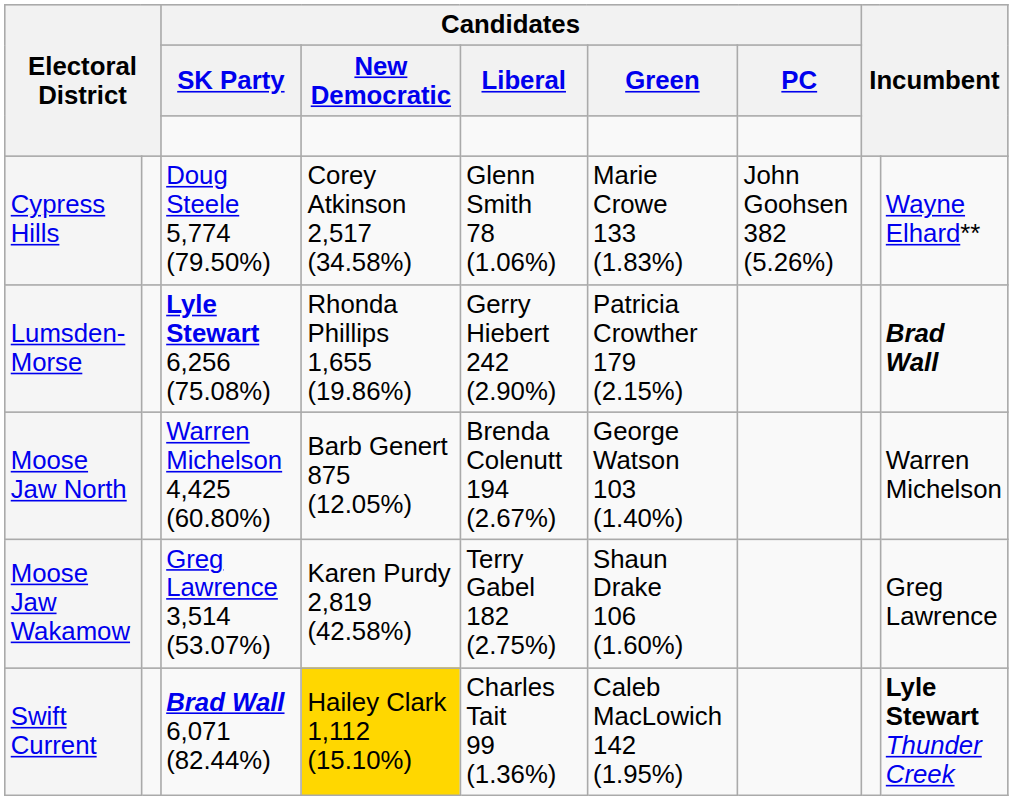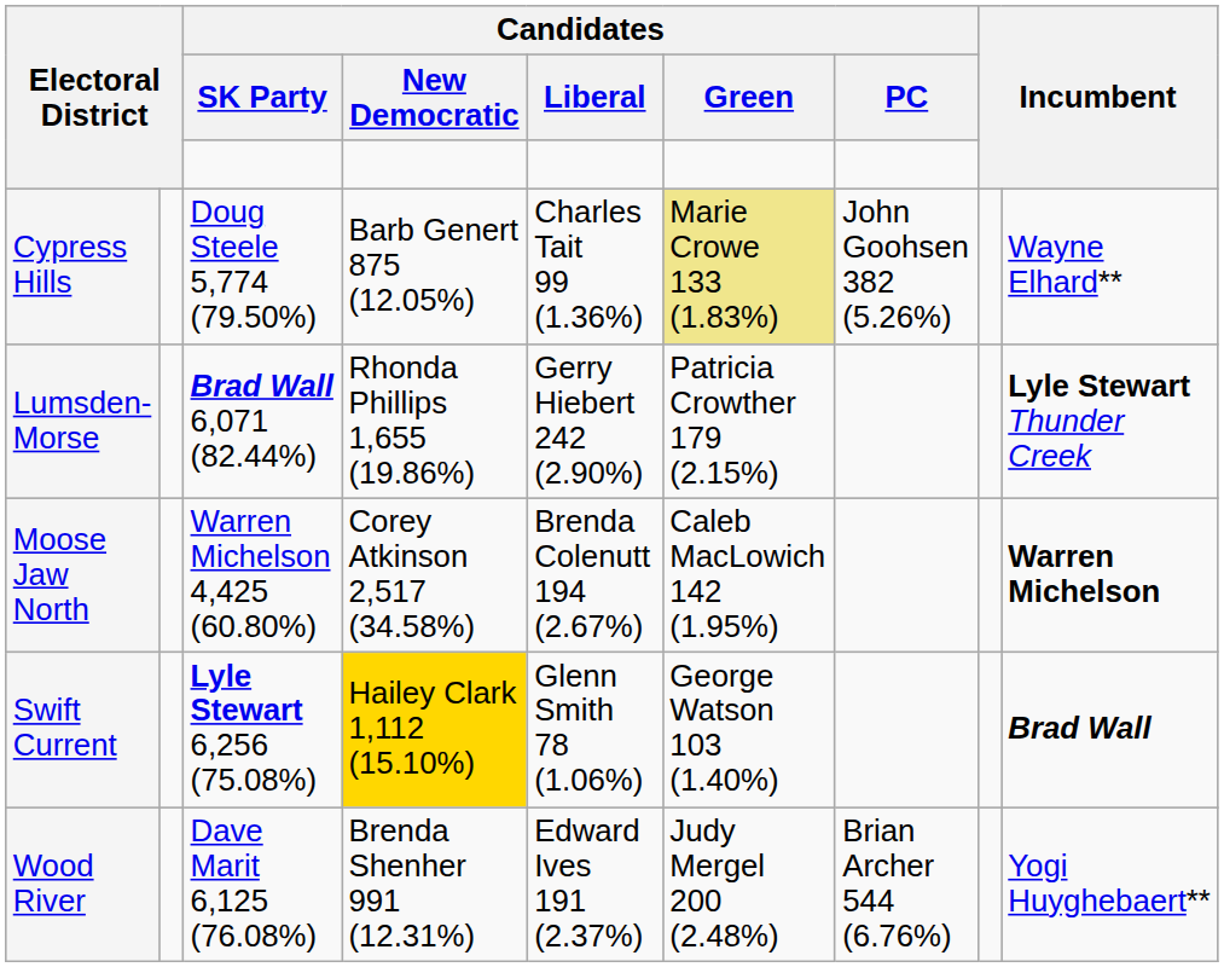Cypress Hills | Candidates / New Democratic: Corey Atkinson 2,517 (34.58%) -> Barb Genert 875 (12.05%)
Cypress Hills | Candidates / Liberal: Glenn Smith 78 (1.06%) -> Charles Tait 99 (1.36%)
Cypress Hills | Candidates / Green: no background -> khaki background
Lumsden-Morse | Candidates / SK Party: Lyle Stewart 6,256 (75.08%) -> Brad Wall 6,071 (82.44%)
Lumsden-Morse | column 9: Brad Wall -> Lyle Stewart Thunder Creek
Moose Jaw North | Candidates / New Democratic: Barb Genert 875 (12.05%) -> Corey Atkinson 2,517 (34.58%)
Moose Jaw North | Candidates / Green: George Watson 103 (1.40%) -> Caleb MacLowich 142 (1.95%)
Moose Jaw North | column 9: normal -> bold
- row: Moose Jaw Wakamow | Greg Lawrence 3,514 (53.07%) | Karen Purdy 2,819 (42.58%) | Terry Gabel 182 (2.75%) | Shaun Drake 106 (1.60%) | Greg Lawrence
Swift Current | Candidates / SK Party: Brad Wall 6,071 (82.44%) -> Lyle Stewart 6,256 (75.08%)
Swift Current | Candidates / Liberal: Charles Tait 99 (1.36%) -> Glenn Smith 78 (1.06%)
Swift Current | Candidates / Green: Caleb MacLowich 142 (1.95%) -> George Watson 103 (1.40%)
Swift Current | column 9: Lyle Stewart Thunder Creek -> Brad Wall
+ row: Wood River | Dave Marit 6,125 (76.08%) | Brenda Shenher 991 (12.31%) | Edward Ives 191 (2.37%) | Judy Mergel 200 (2.48%) | Brian Archer 544 (6.76%) | Yogi Huyghebaert**
